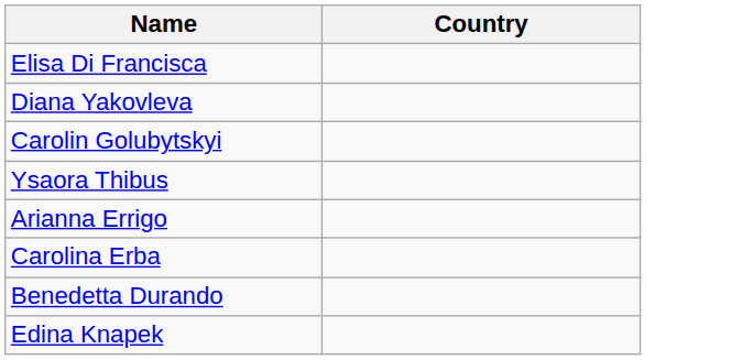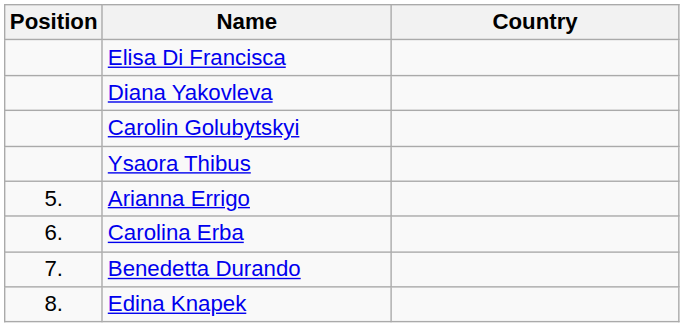+ column: Position | 5. | 6. | 7. | 8.
